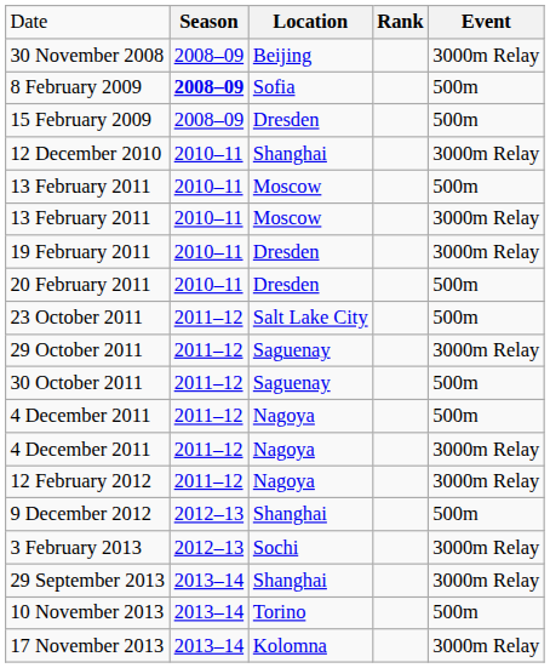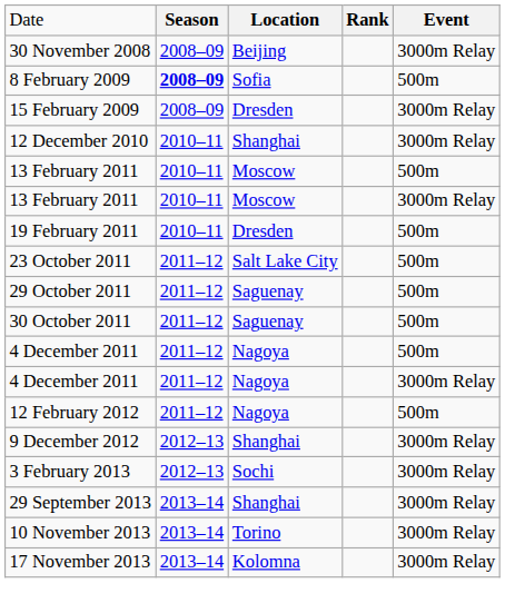15 February 2009 | column 5: 500m -> 3000m Relay
19 February 2011 | column 5: 3000m Relay -> 500m
- row: 20 February 2011 | 2010–11 | Dresden | 500m
29 October 2011 | column 5: 3000m Relay -> 500m
12 February 2012 | column 5: 3000m Relay -> 500m
9 December 2012 | column 5: 500m -> 3000m Relay
10 November 2013 | column 5: 500m -> 3000m Relay
